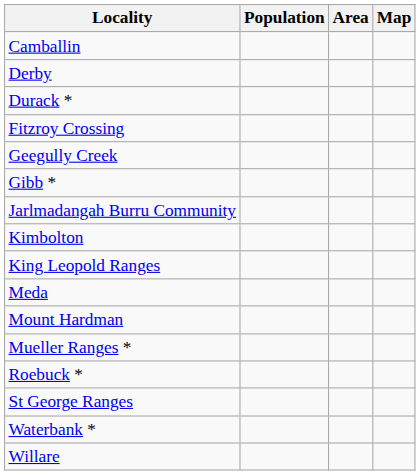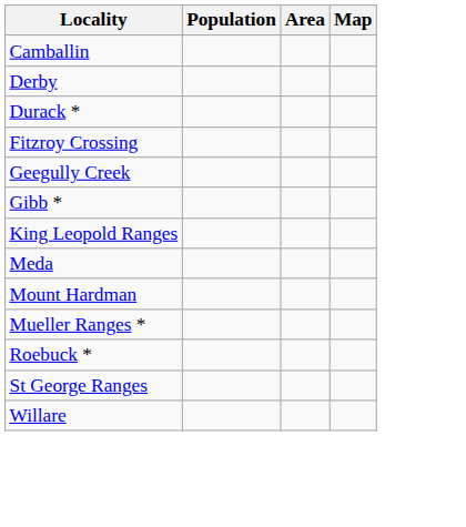- row: Jarlmadangah Burru Community
- row: Kimbolton
- row: Waterbank *
